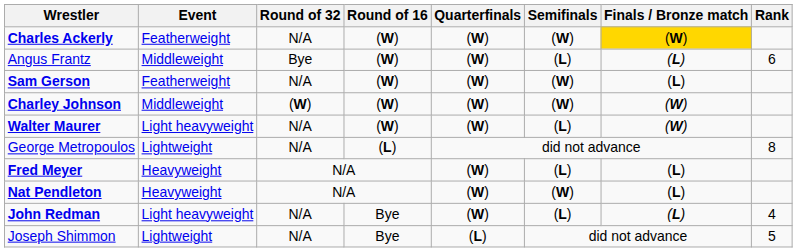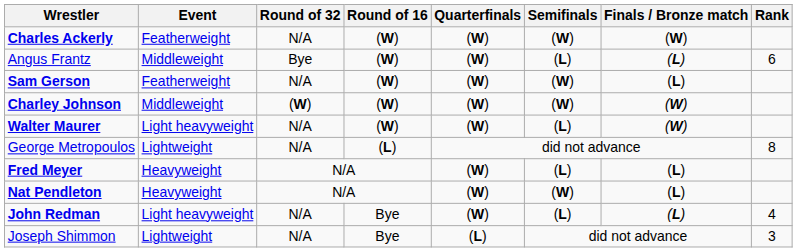Charles Ackerly | Finals / Bronze match: gold background -> no background
Joseph Shimmon | Rank: 5 -> 3
